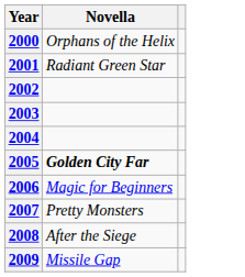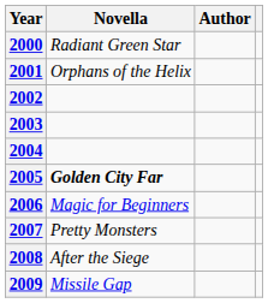+ column: Author
2000 | Novella: Orphans of the Helix -> Radiant Green Star
2001 | Novella: Radiant Green Star -> Orphans of the Helix
